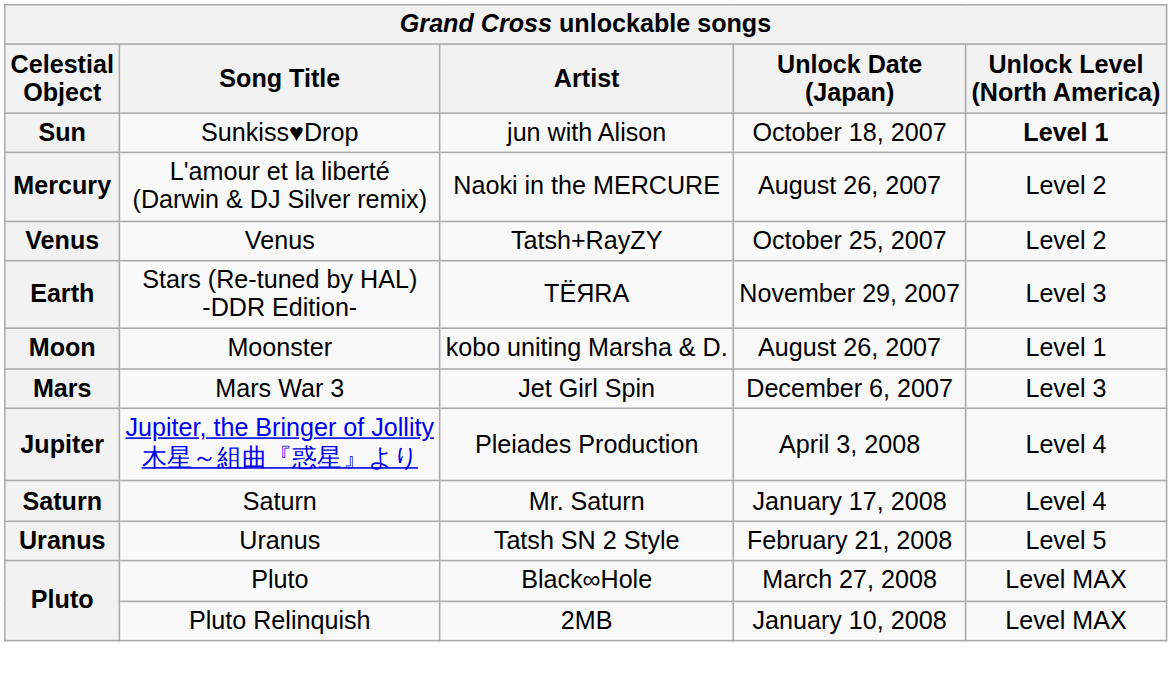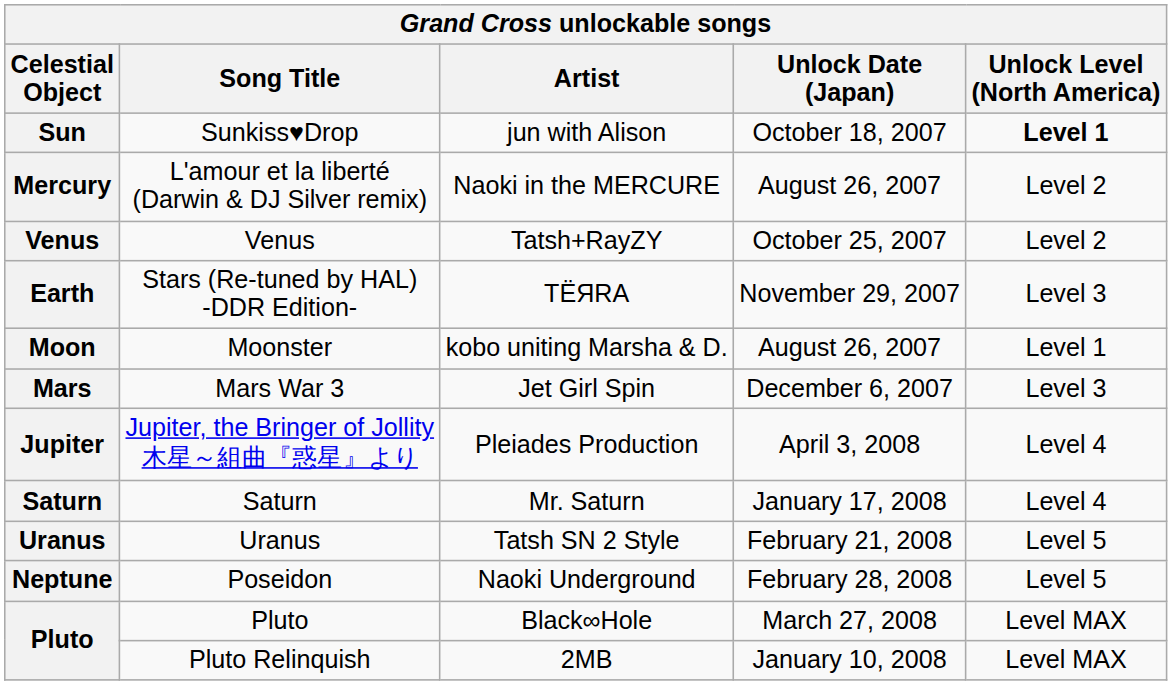+ row: Neptune | Poseidon | Naoki Underground | February 28, 2008 | Level 5
